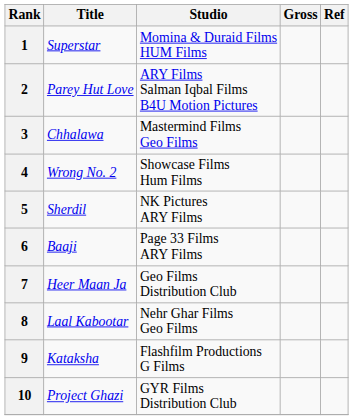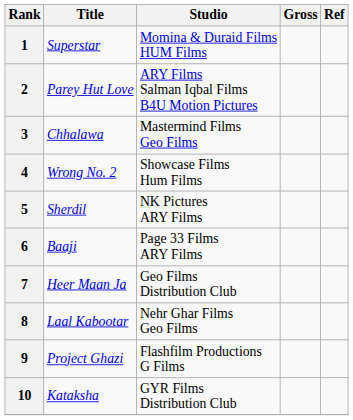9 | Title: Kataksha -> Project Ghazi
10 | Title: Project Ghazi -> Kataksha
